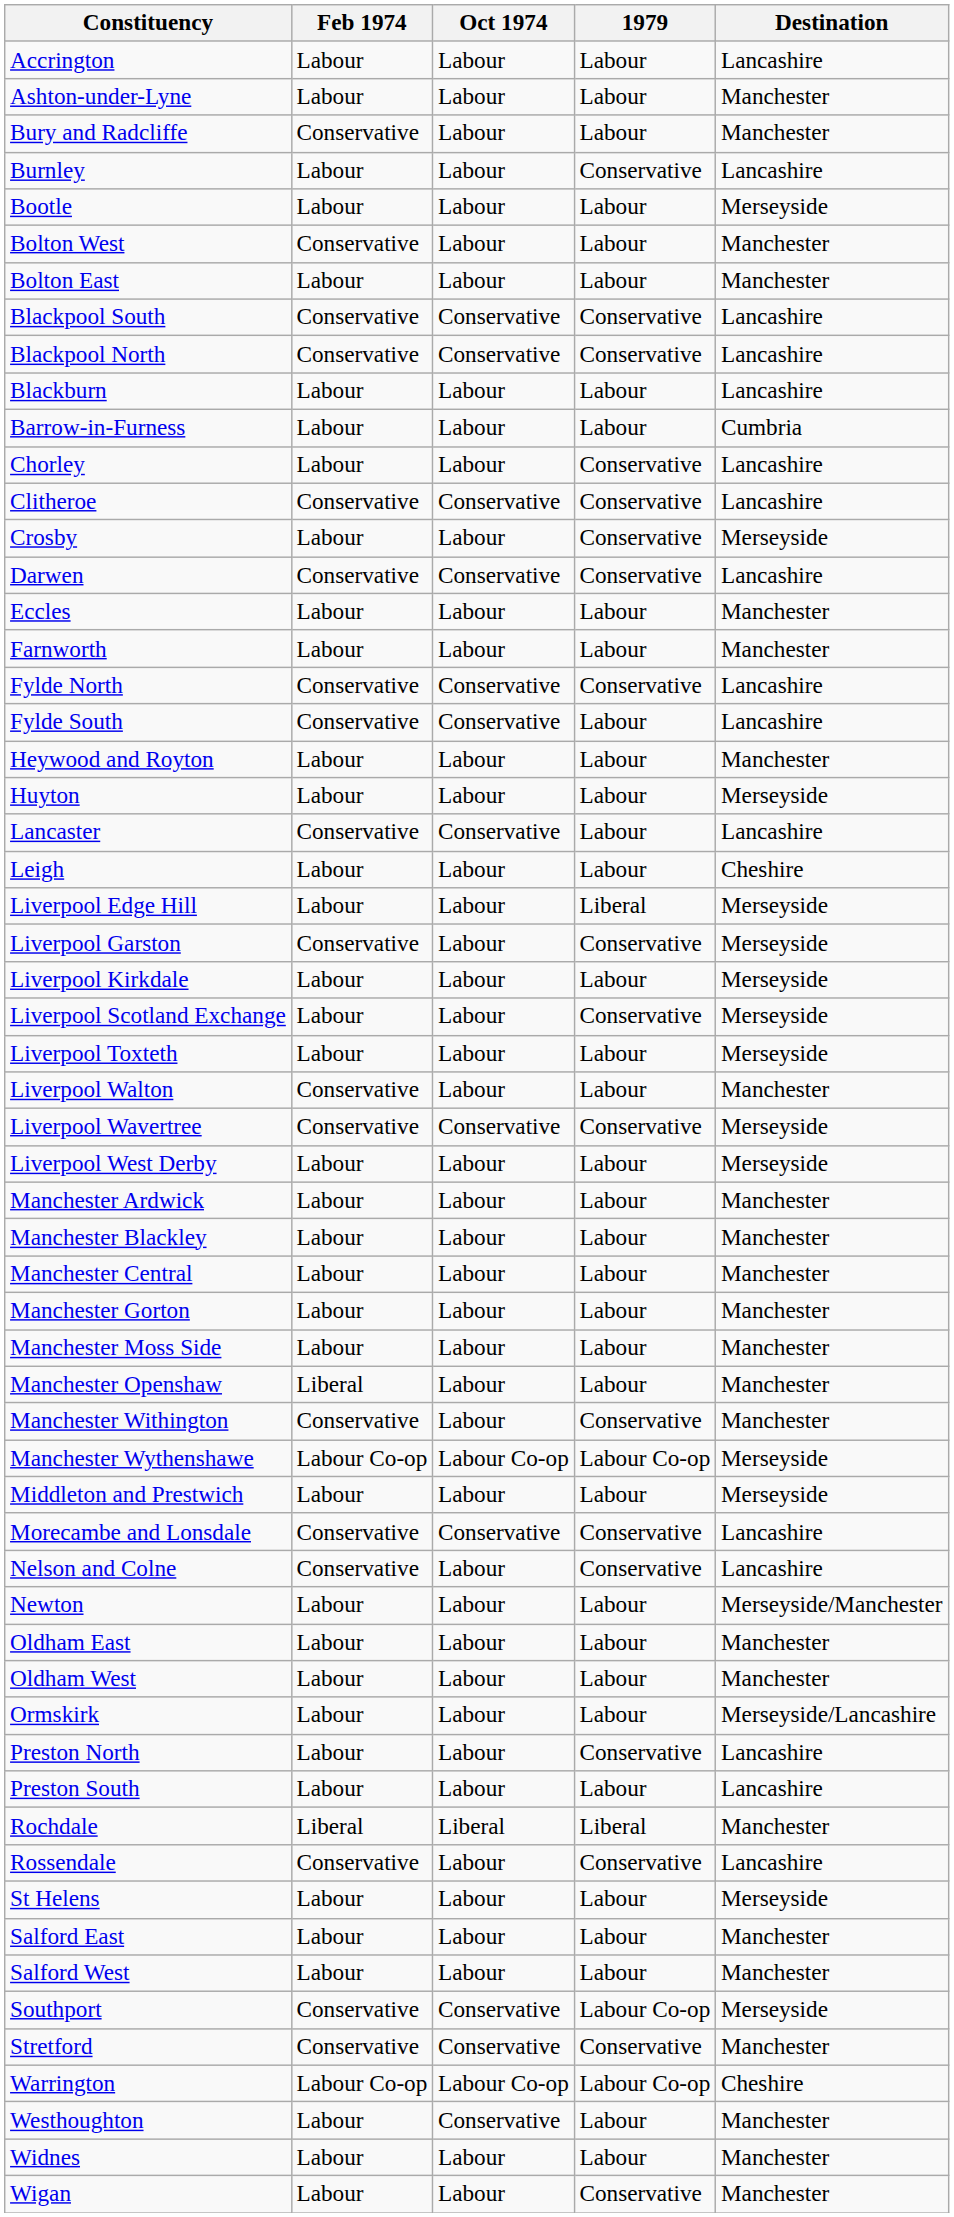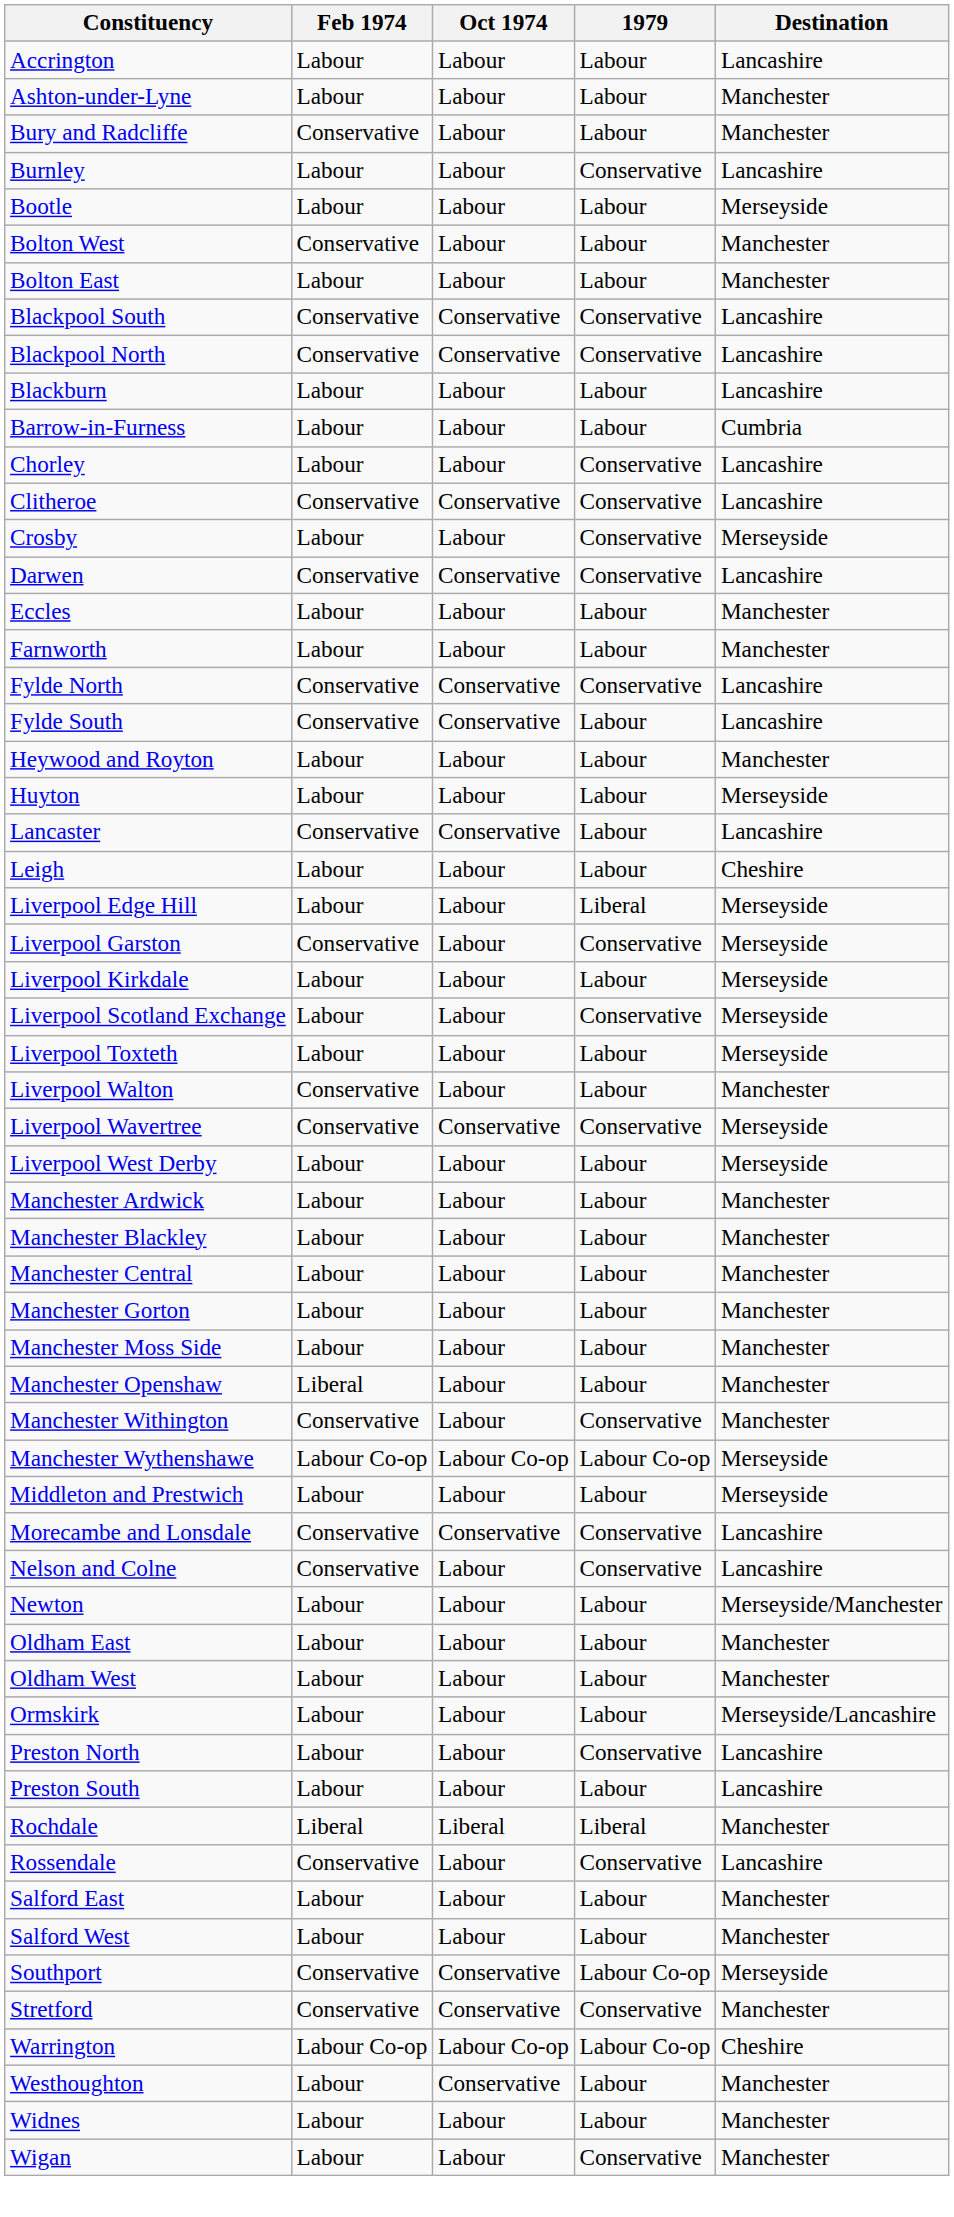- row: St Helens | Labour | Labour | Labour | Merseyside
